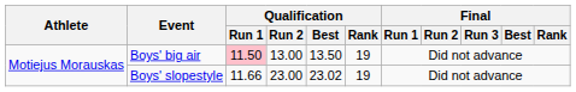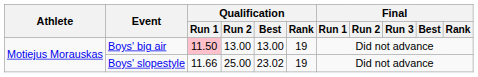Boys' big air | Qualification / Best: 13.50 -> 13.00
Boys' slopestyle | Qualification / Run 2: 23.00 -> 25.00
